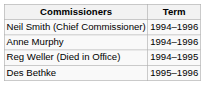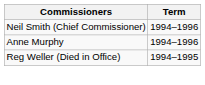- row: Des Bethke | 1995–1996
